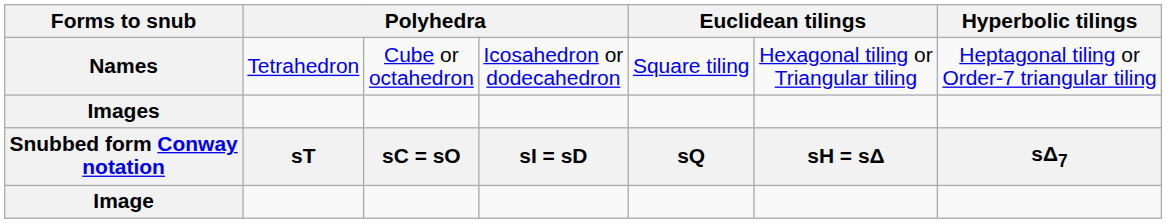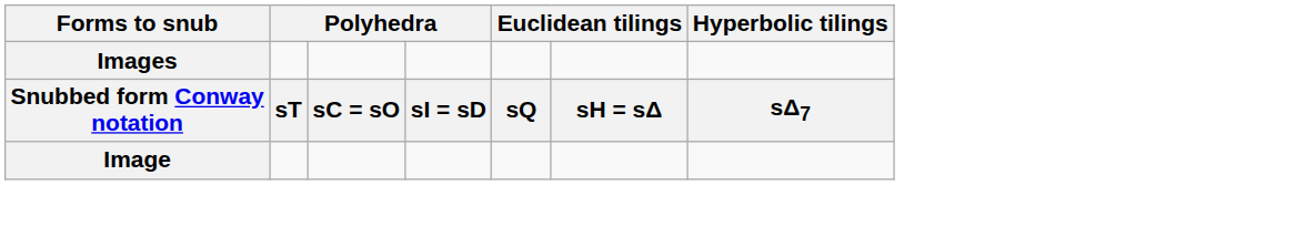- row: Names | Tetrahedron | Cube or octahedron | Icosahedron or dodecahedron | Square tiling | Hexagonal tiling or Triangular tiling | Heptagonal tiling or Order-7 triangular tiling
